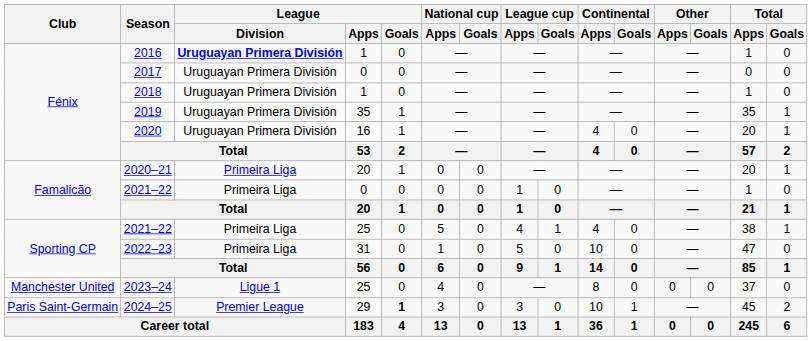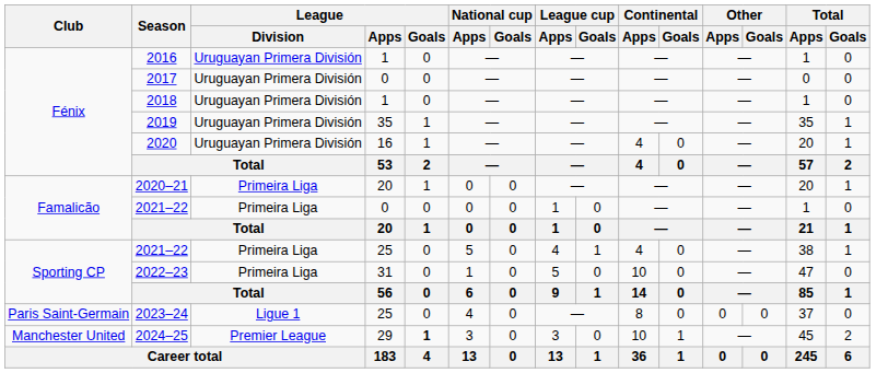2016 | League / Division: bold -> normal
2023–24 | Club: Manchester United -> Paris Saint-Germain
2024–25 | Club: Paris Saint-Germain -> Manchester United
